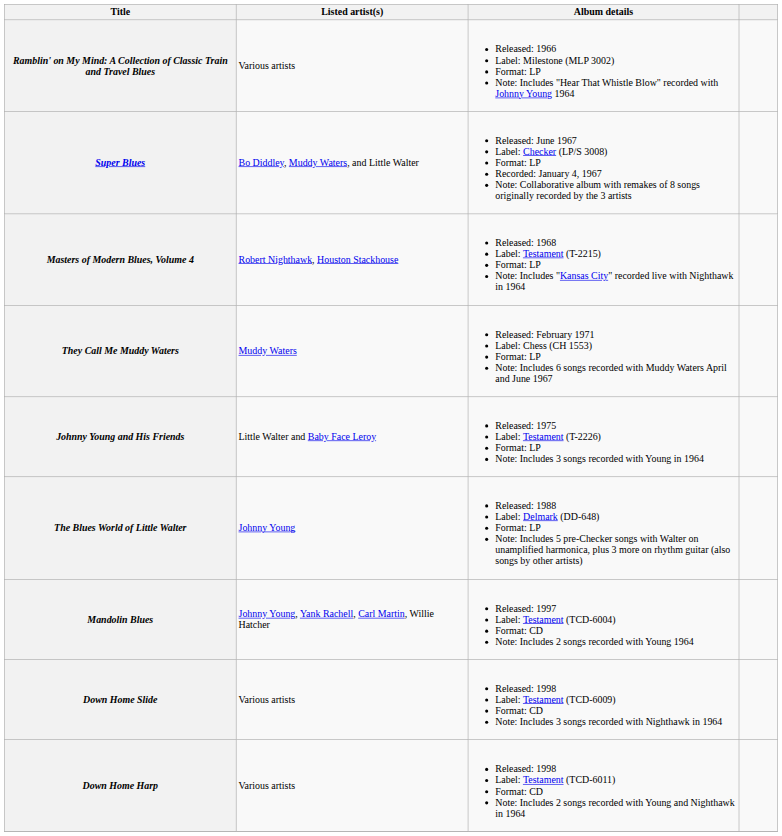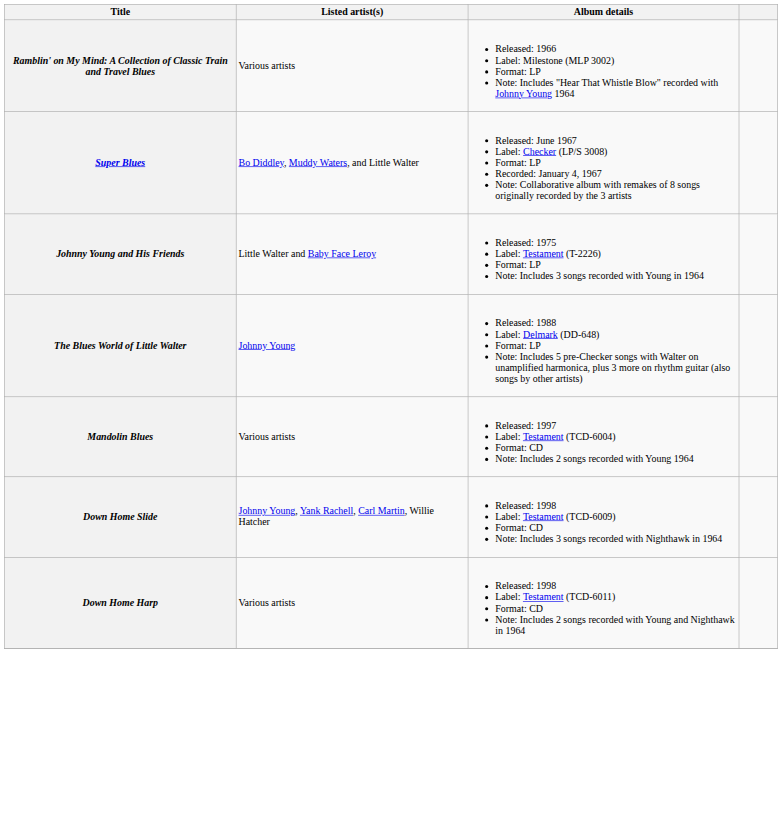- row: Masters of Modern Blues, Volume 4 | Robert Nighthawk, Houston Stackhouse | Released: 1968 Label: Testament (T-2215) Format: LP Note: Includes "Kansas City" recorded live with Nighthawk in 1964
- row: They Call Me Muddy Waters | Muddy Waters | Released: February 1971 Label: Chess (CH 1553) Format: LP Note: Includes 6 songs recorded with Muddy Waters April and June 1967
Mandolin Blues | Listed artist(s): Johnny Young, Yank Rachell, Carl Martin, Willie Hatcher -> Various artists
Down Home Slide | Listed artist(s): Various artists -> Johnny Young, Yank Rachell, Carl Martin, Willie Hatcher
